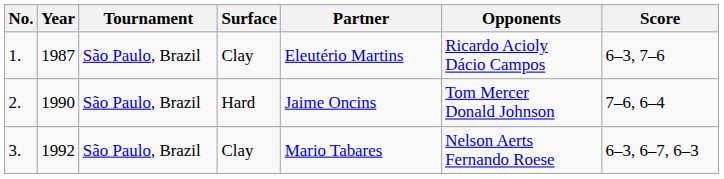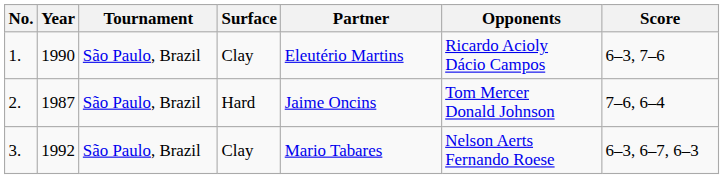1. | Year: 1987 -> 1990
2. | Year: 1990 -> 1987
